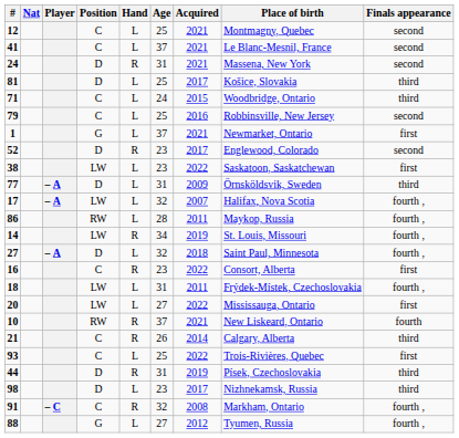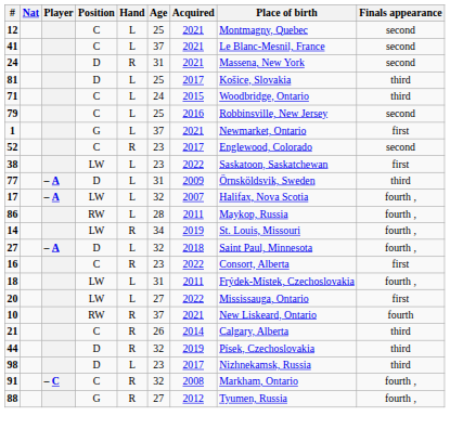52 | Position: D -> C
- row: 93 | C | L | 25 | 2022 | Trois-Rivières, Quebec | first
44 | Age: 31 -> 32
88 | Hand: L -> R
